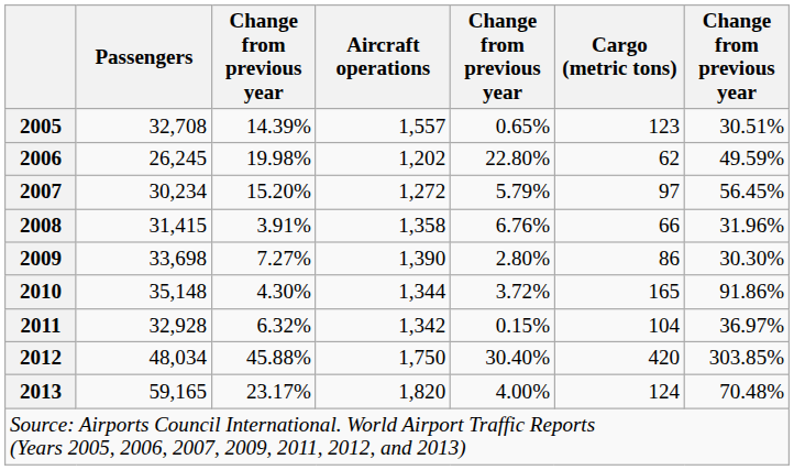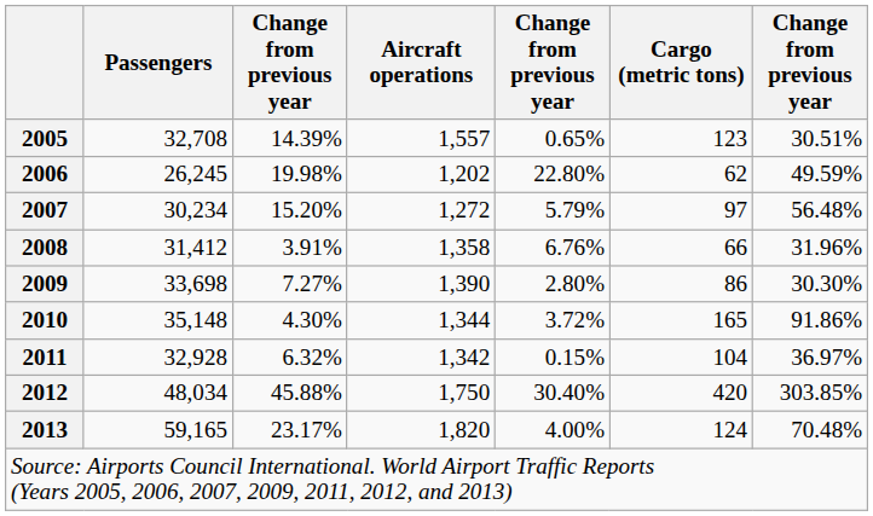2007 | column 7: 56.45% -> 56.48%
2008 | Passengers: 31,415 -> 31,412
